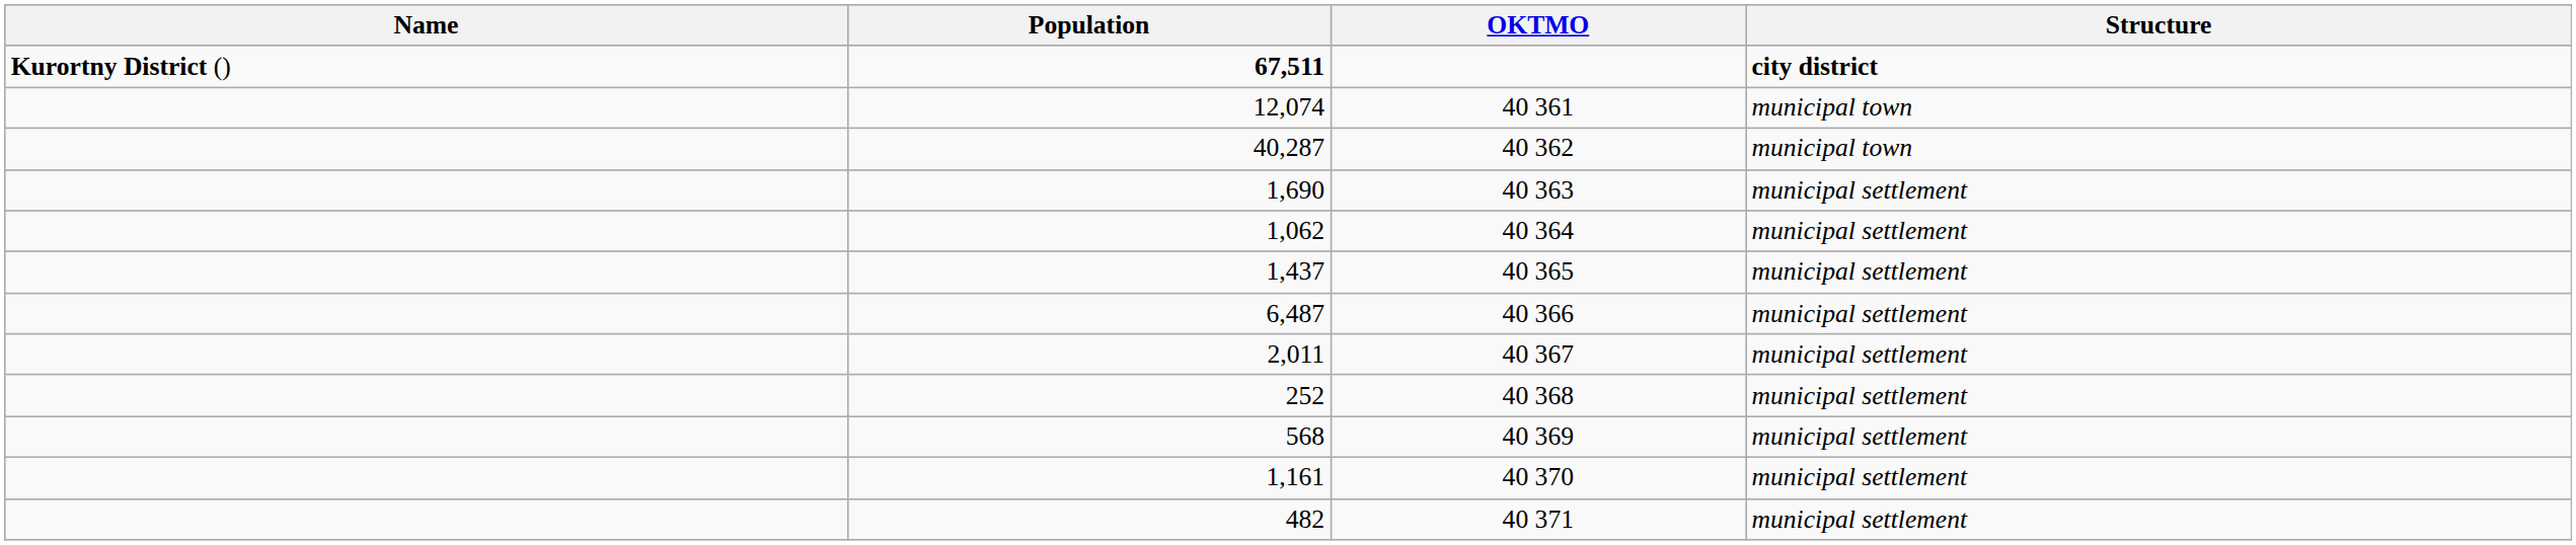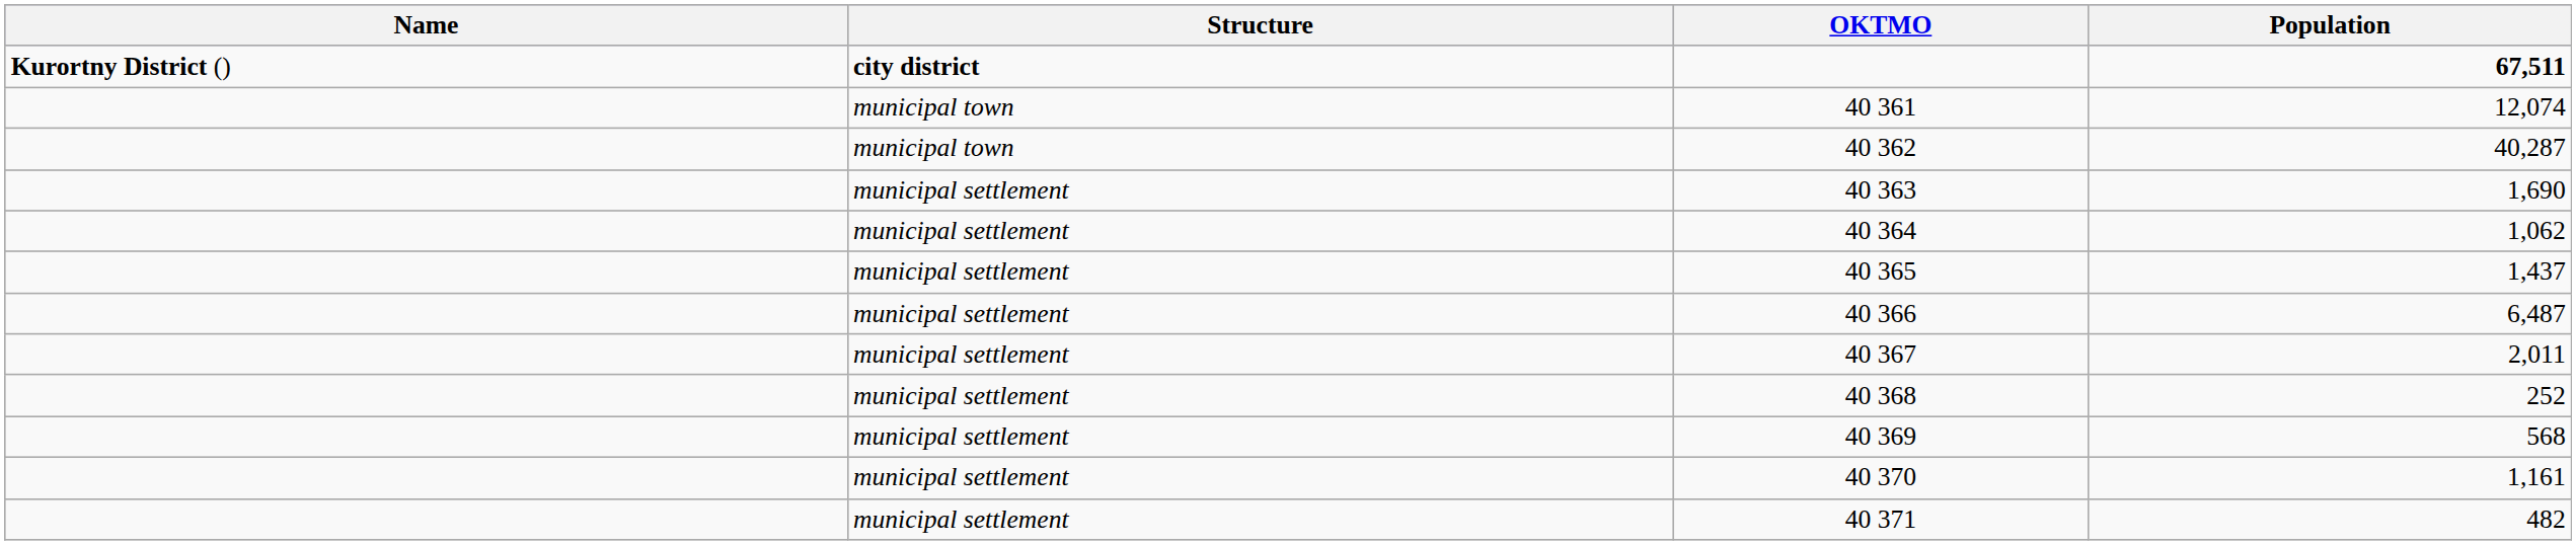columns swapped: Structure <-> Population
